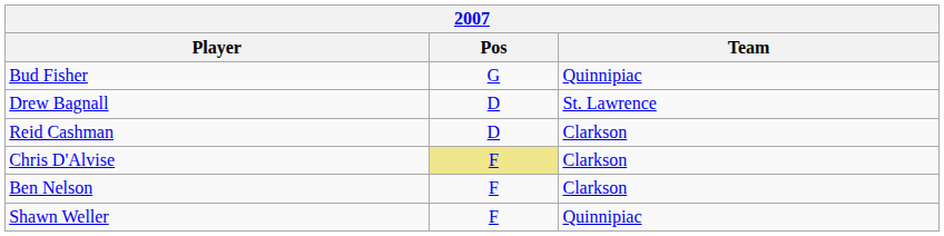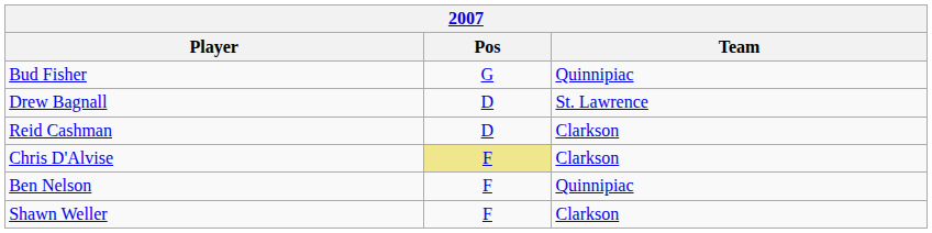Ben Nelson | Team: Clarkson -> Quinnipiac
Shawn Weller | Team: Quinnipiac -> Clarkson
